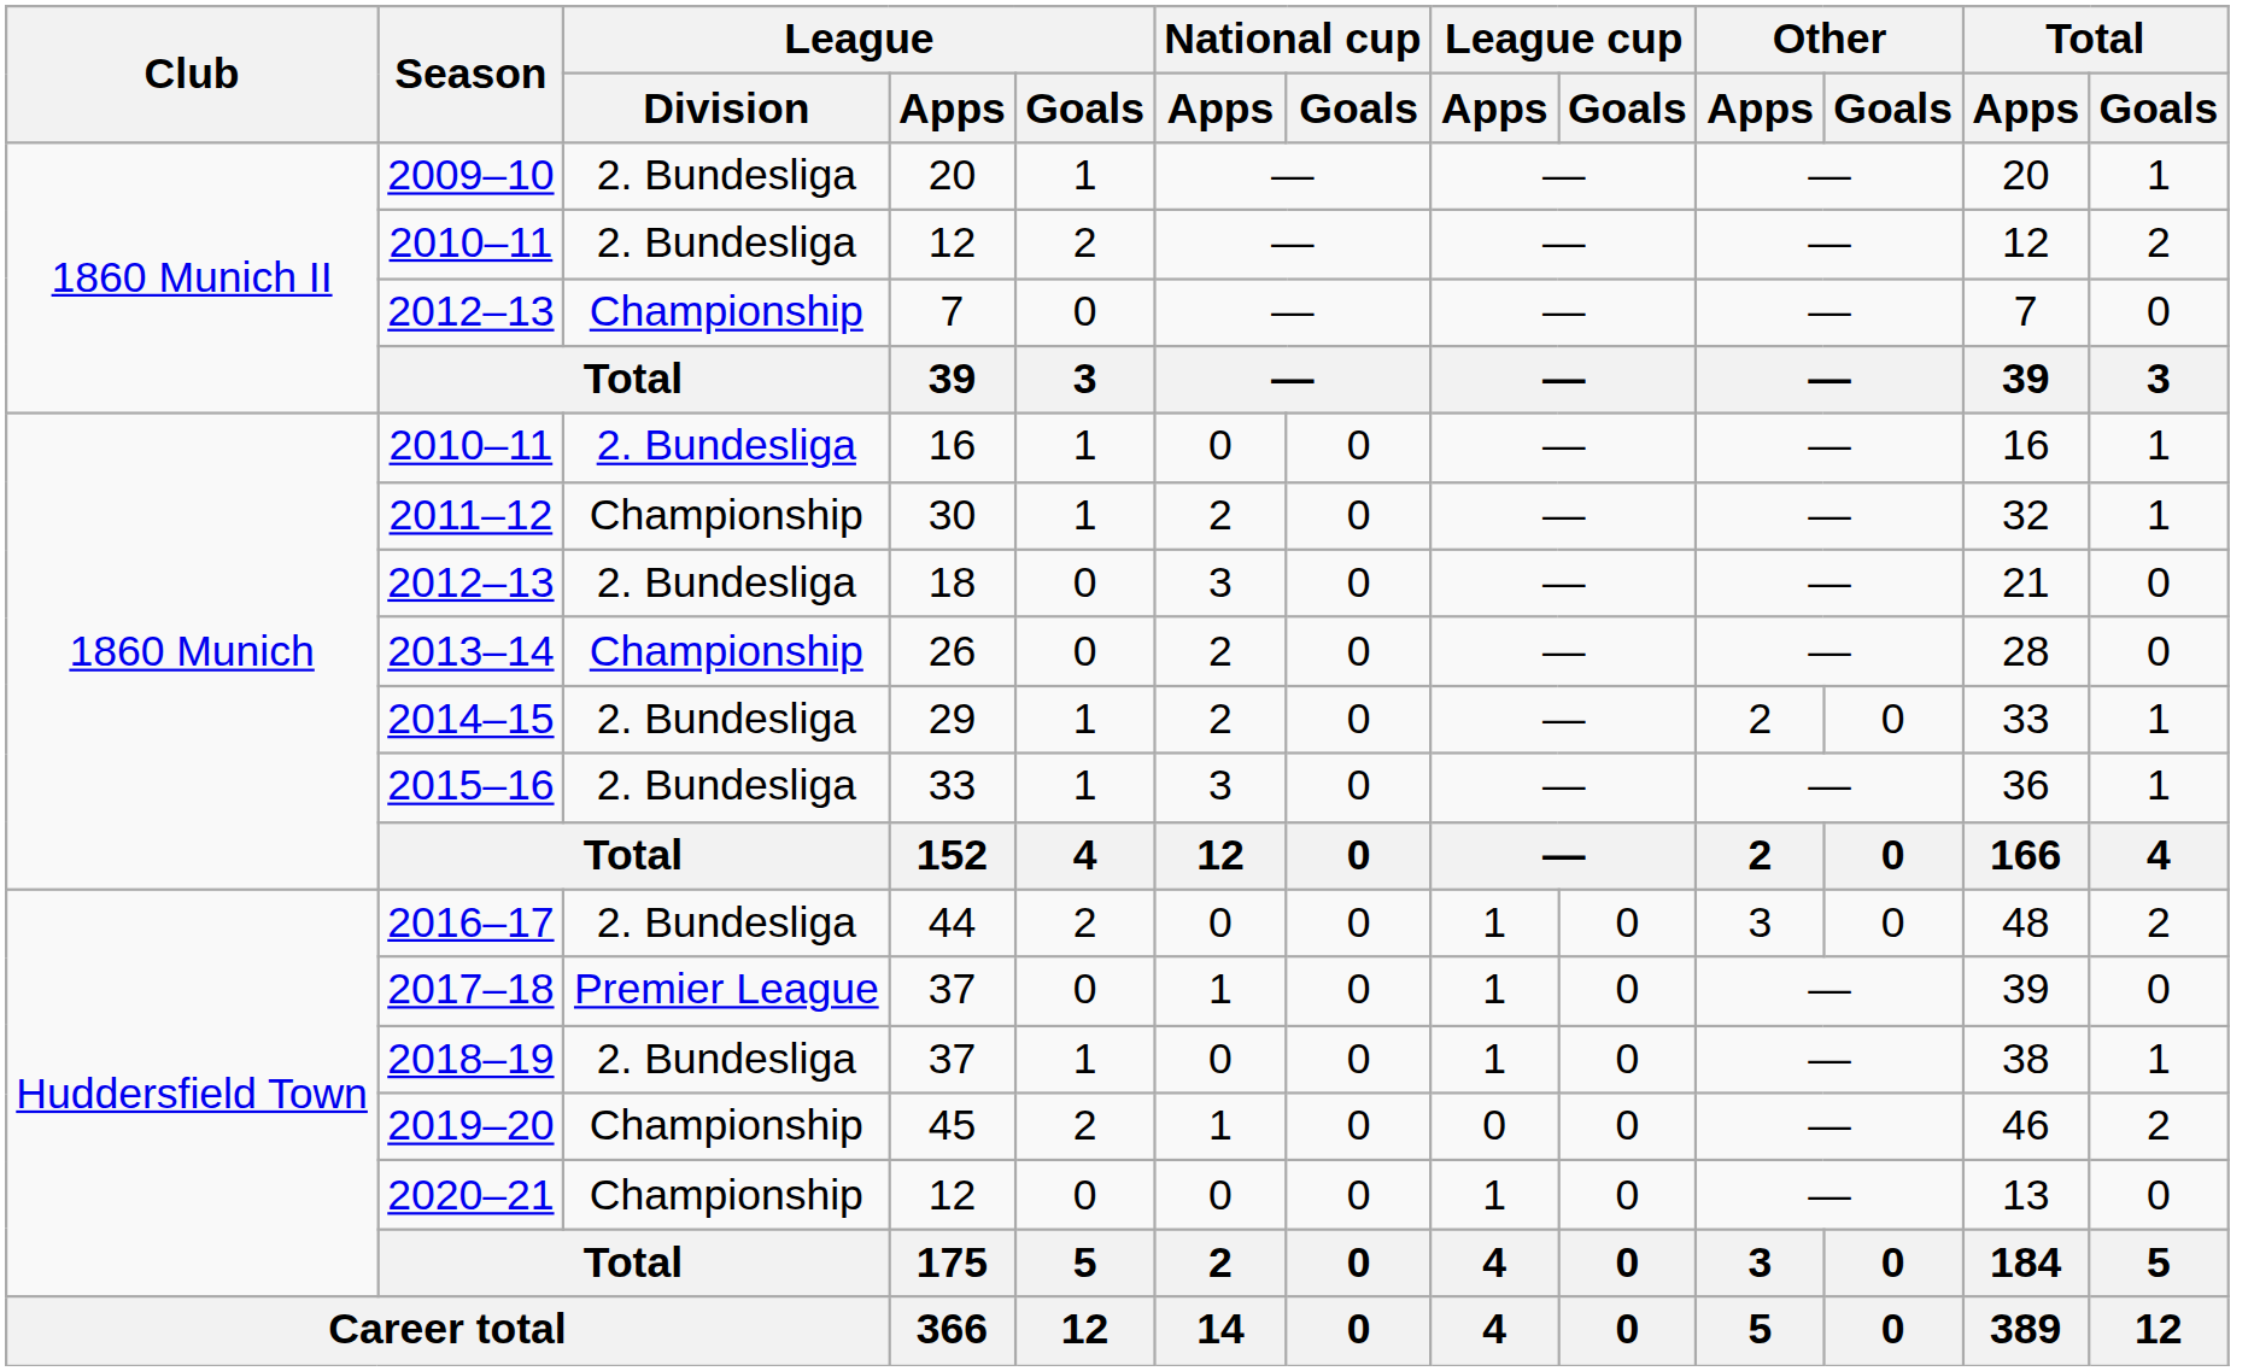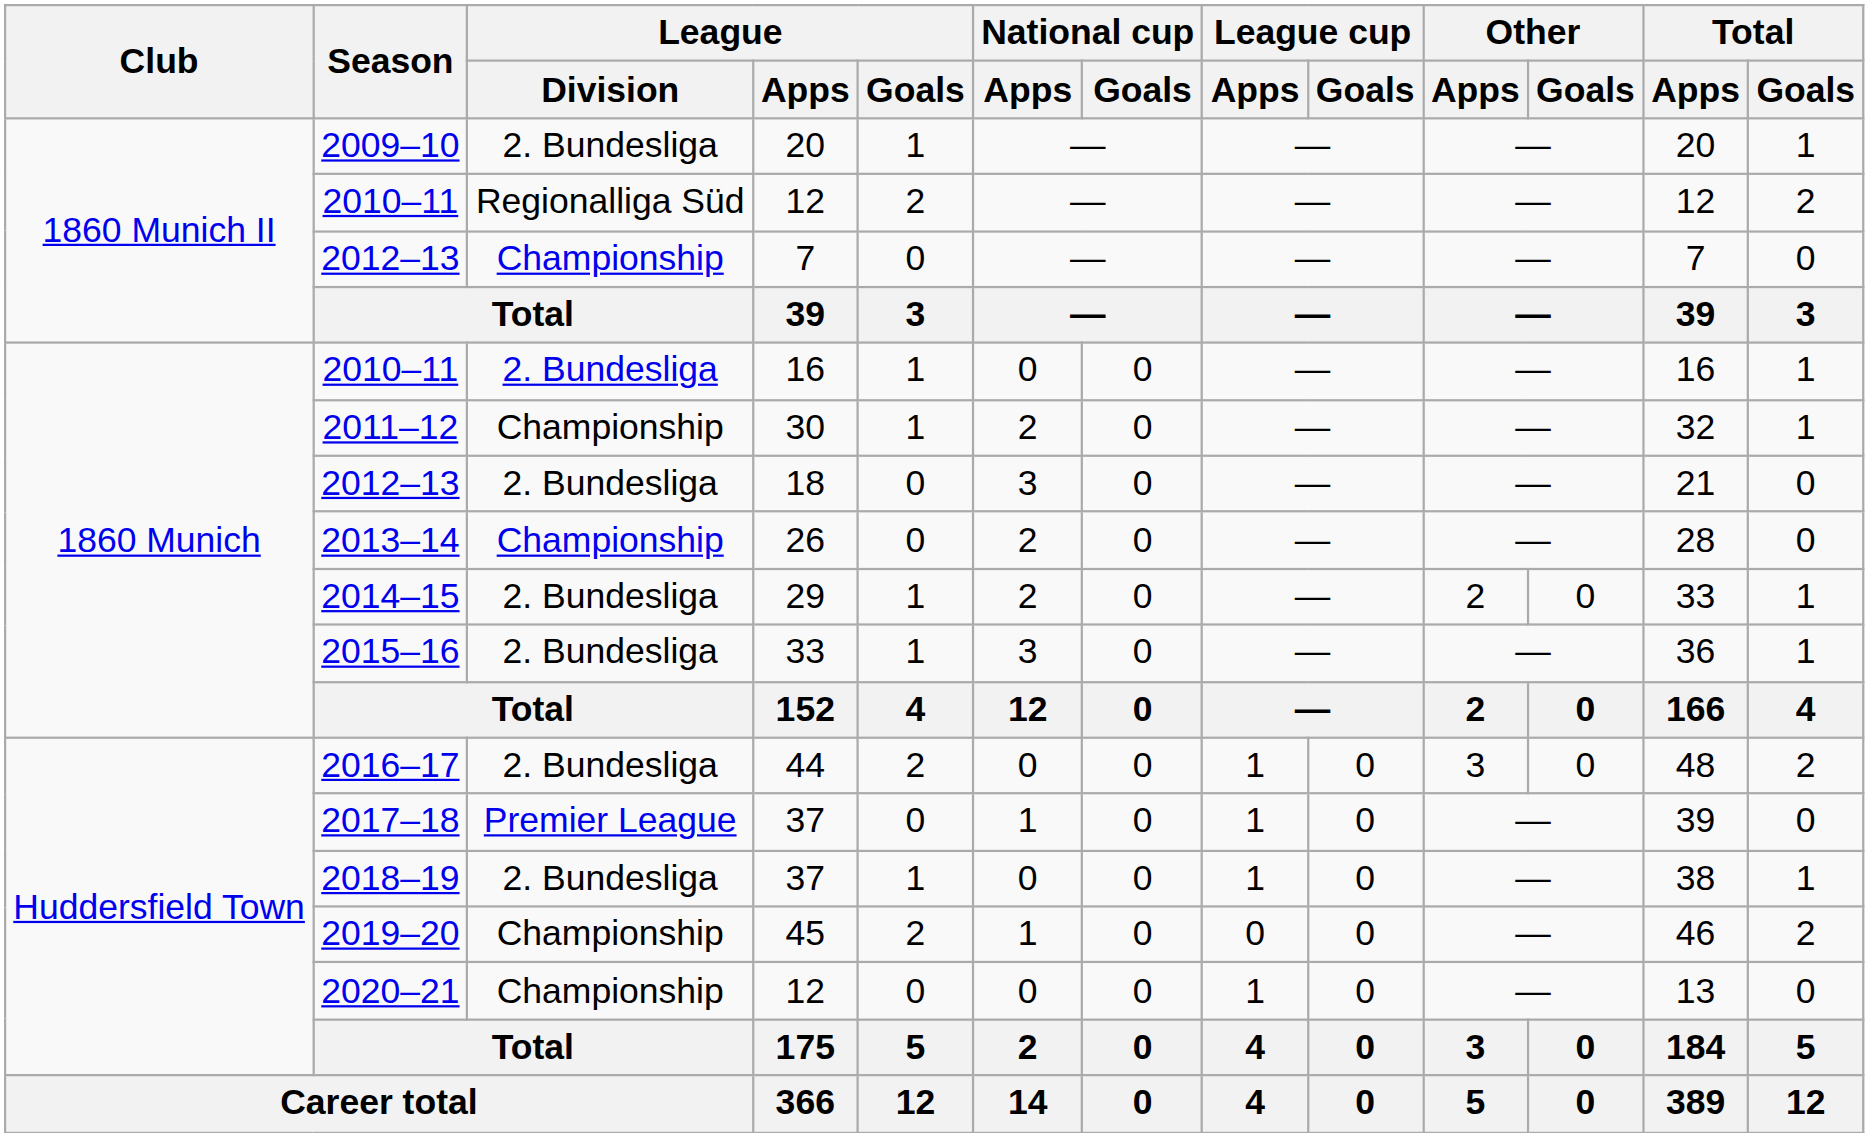2010–11 / 12 | League / Division: 2. Bundesliga -> Regionalliga Süd
